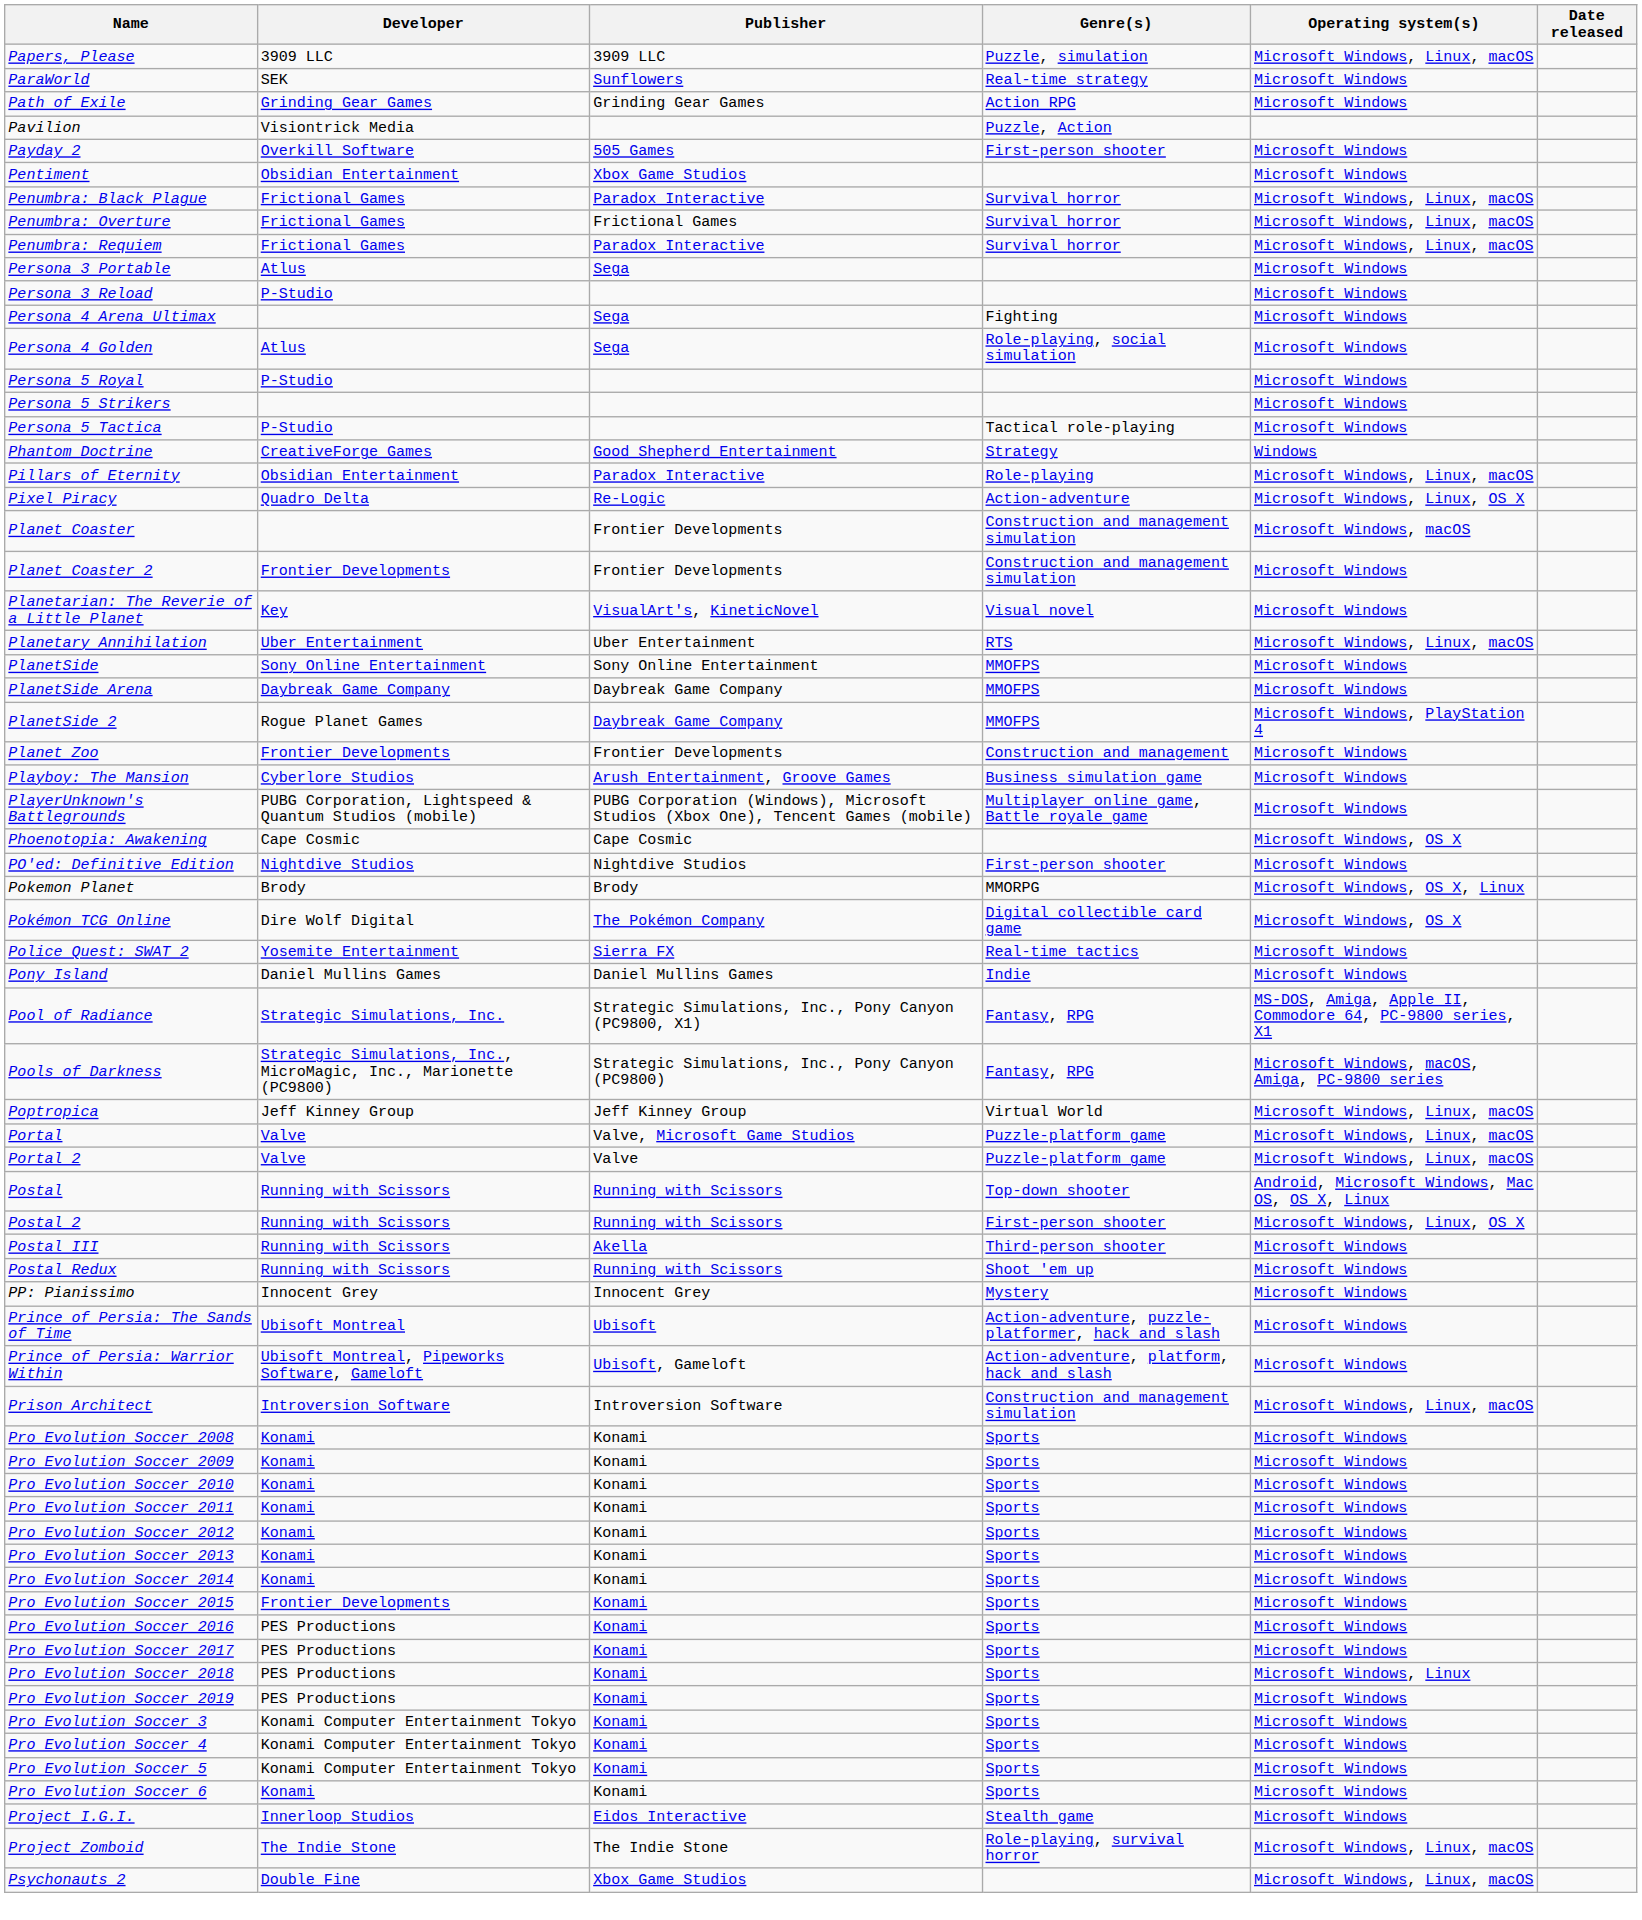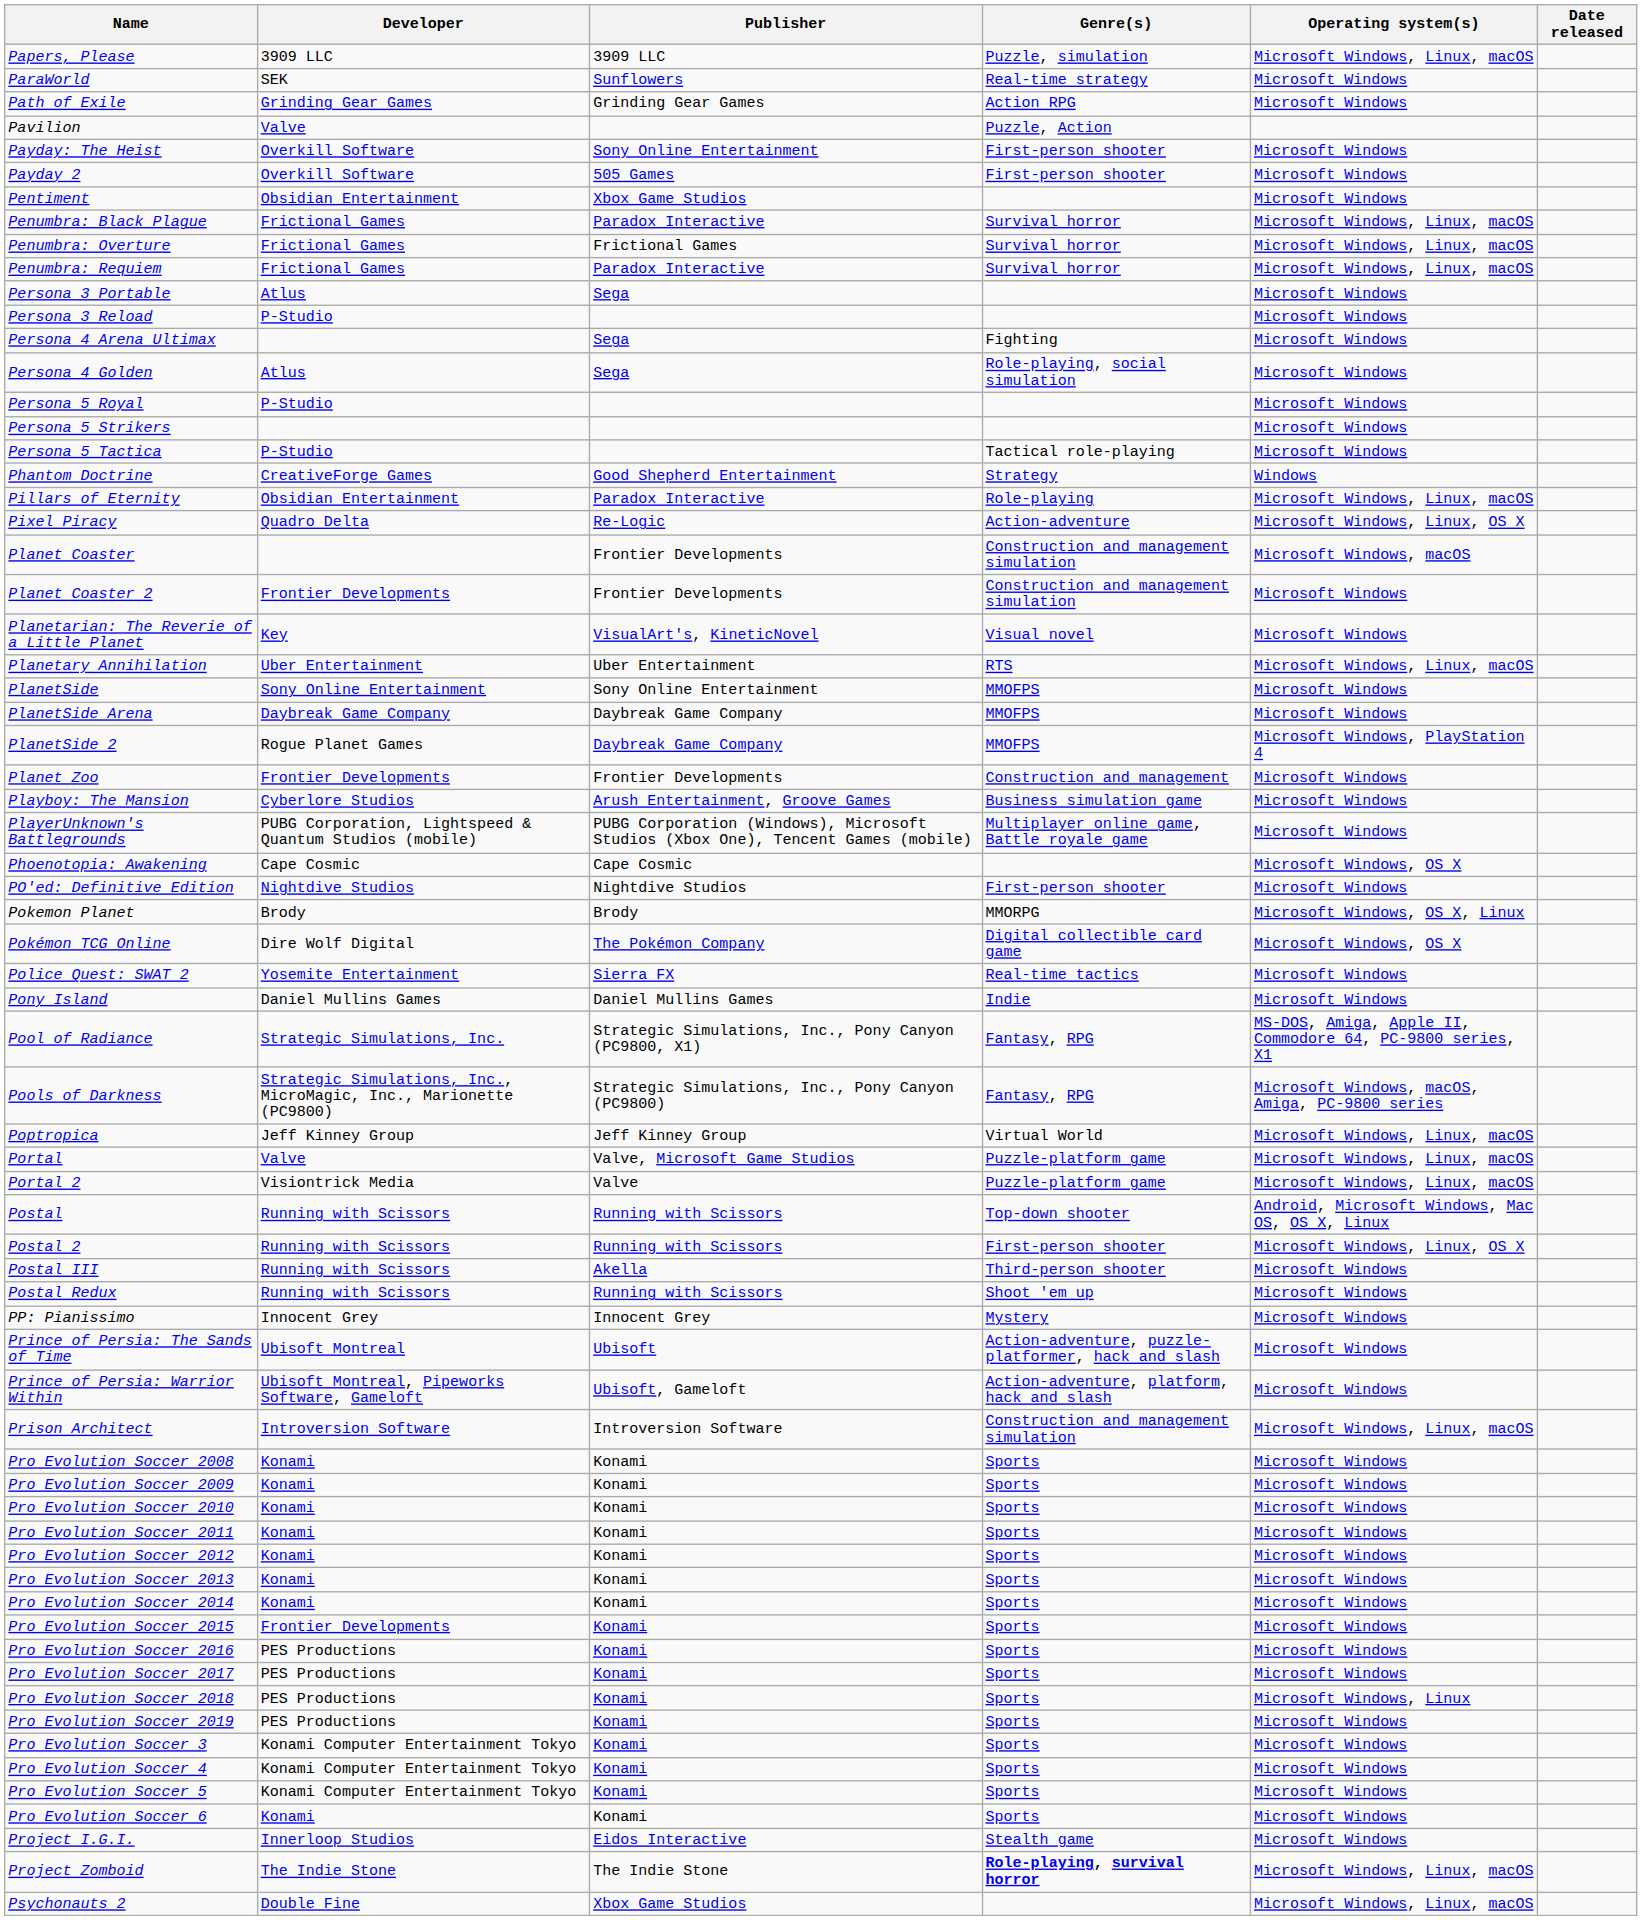Pavilion | Developer: Visiontrick Media -> Valve
+ row: Payday: The Heist | Overkill Software | Sony Online Entertainment | First-person shooter | Microsoft Windows
Portal 2 | Developer: Valve -> Visiontrick Media
Project Zomboid | Genre(s): normal -> bold
